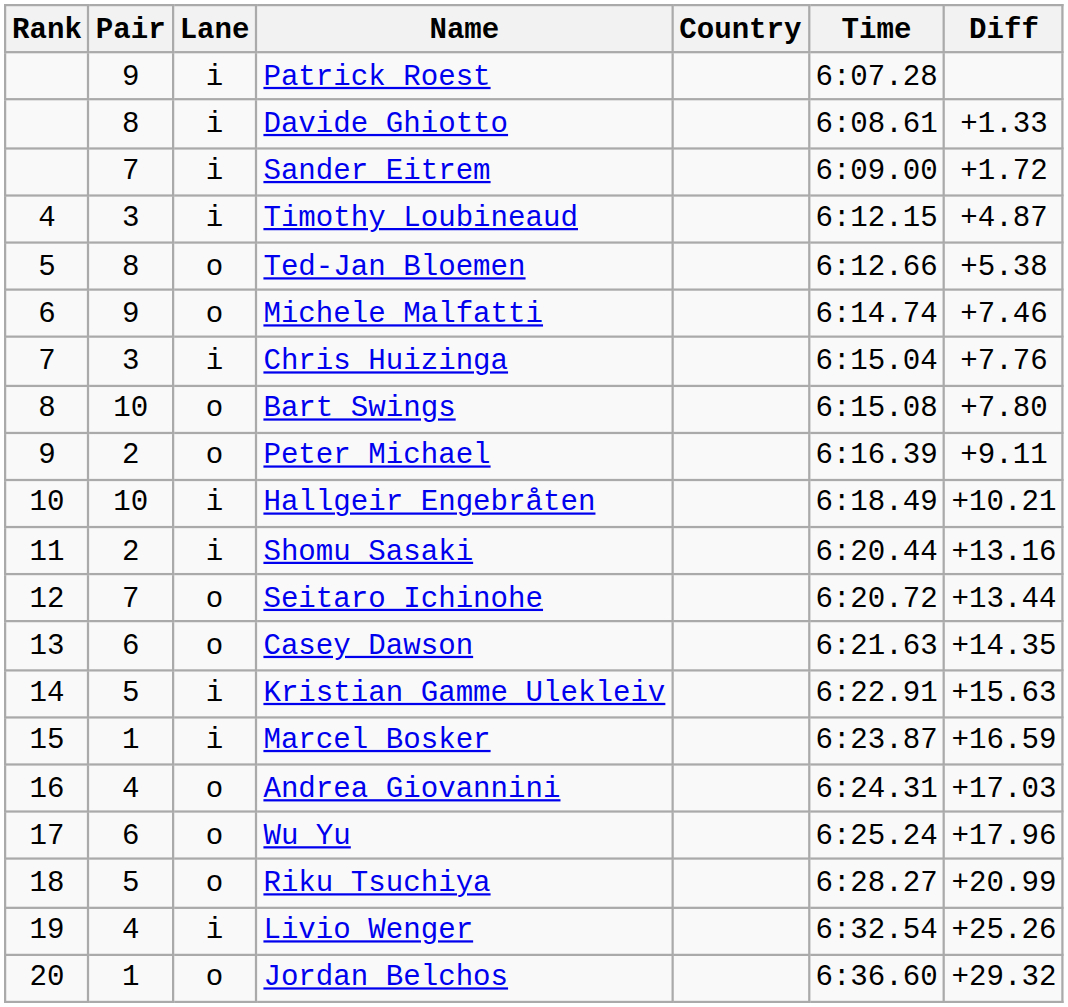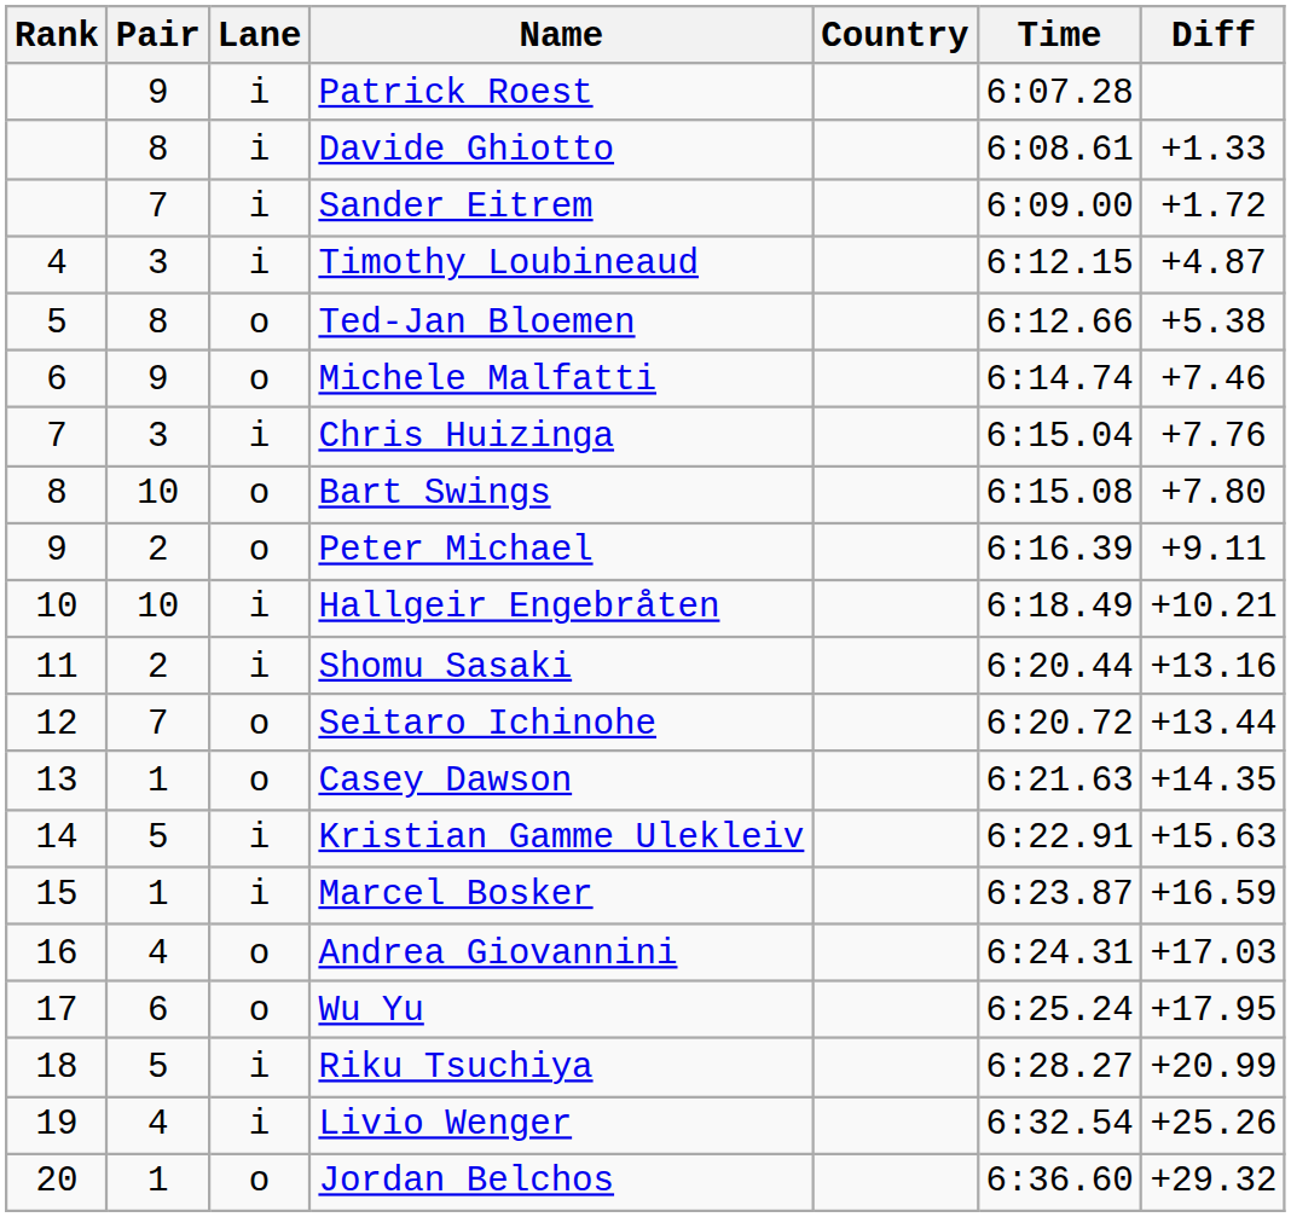Casey Dawson | Pair: 6 -> 1
Wu Yu | Diff: +17.96 -> +17.95
Riku Tsuchiya | Lane: o -> i
